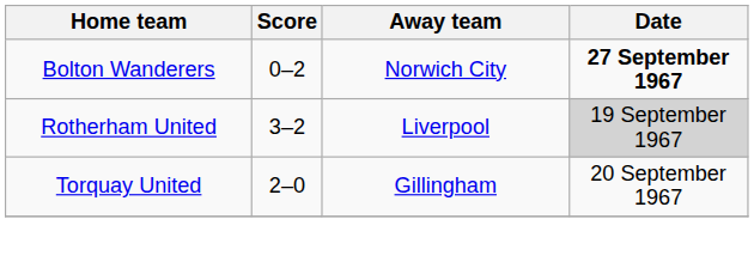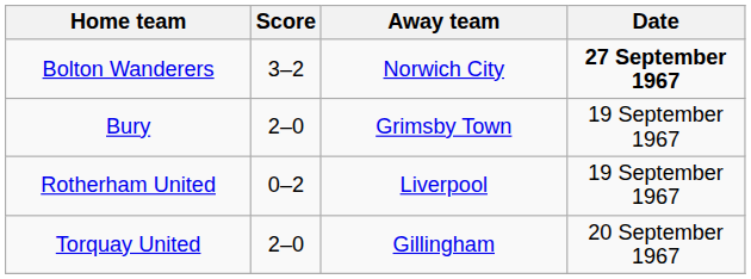Bolton Wanderers | Score: 0–2 -> 3–2
+ row: Bury | 2–0 | Grimsby Town | 19 September 1967
Rotherham United | Score: 3–2 -> 0–2
Rotherham United | Date: lightgrey background -> no background
